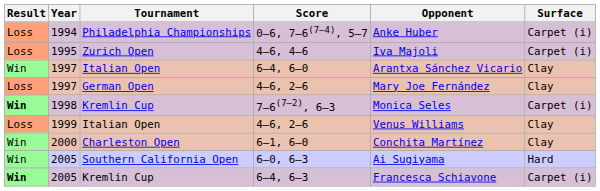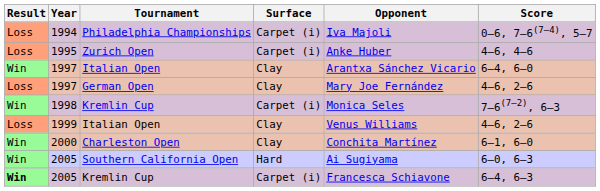columns swapped: Surface <-> Score
1994 | Opponent: Anke Huber -> Iva Majoli
1995 | Opponent: Iva Majoli -> Anke Huber
1998 | Result: bold -> normal
